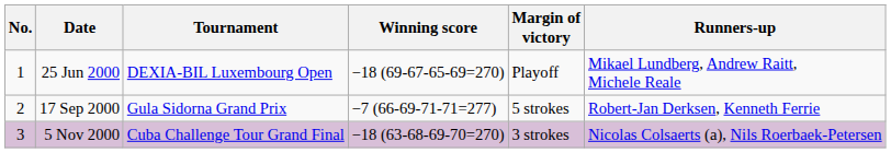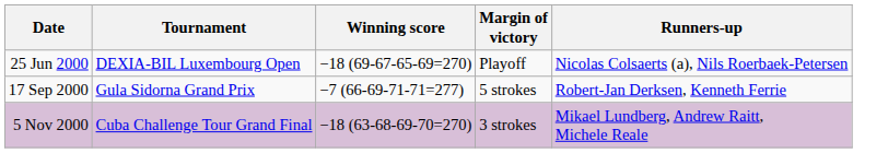- column: No. | 1 | 2 | 3
25 Jun 2000 | Runners-up: Mikael Lundberg, Andrew Raitt, Michele Reale -> Nicolas Colsaerts (a), Nils Roerbaek-Petersen
5 Nov 2000 | Runners-up: Nicolas Colsaerts (a), Nils Roerbaek-Petersen -> Mikael Lundberg, Andrew Raitt, Michele Reale
